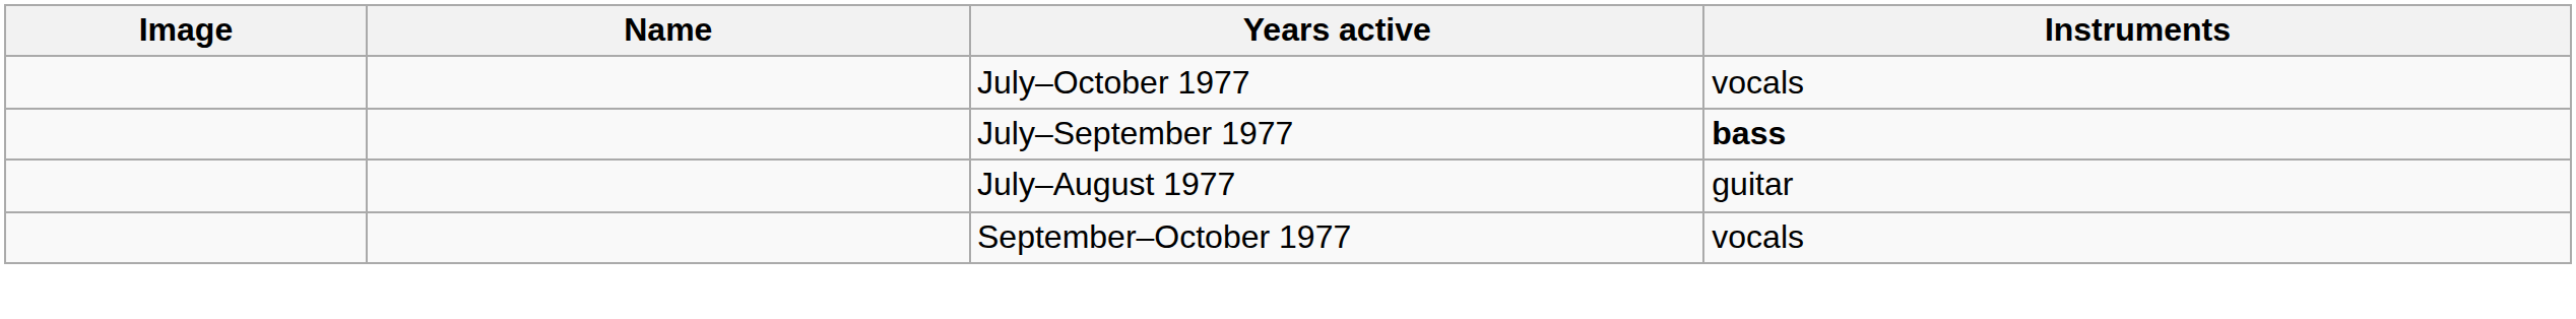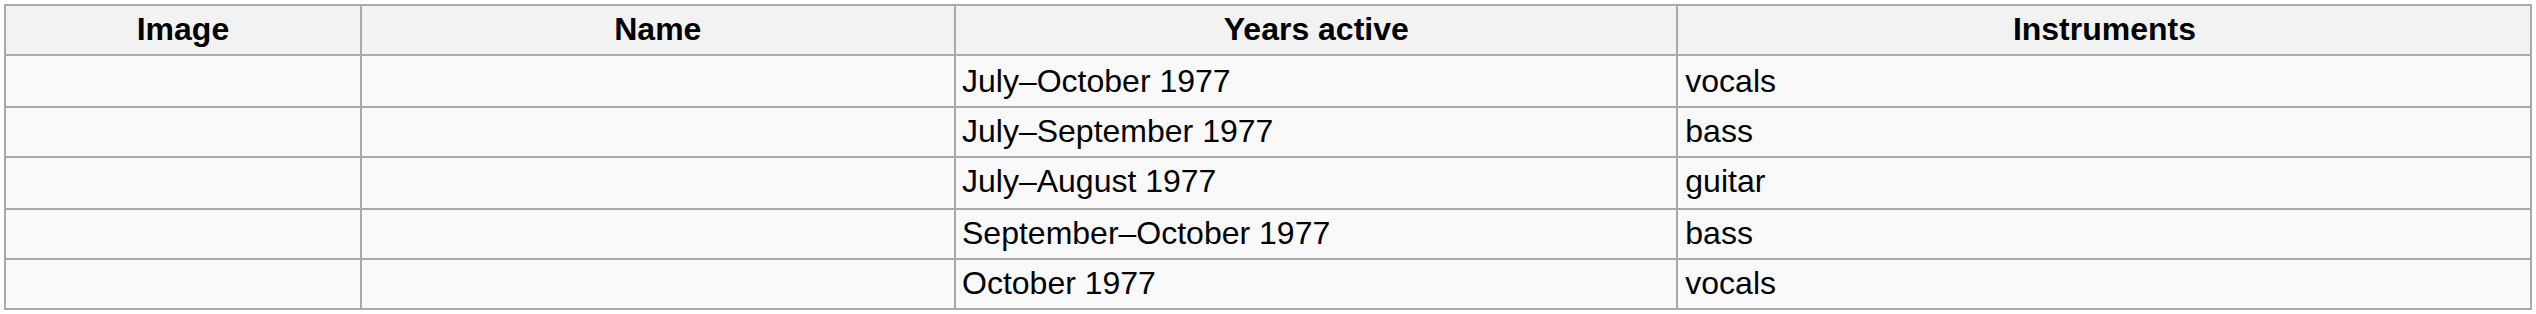July–September 1977 | Instruments: bold -> normal
September–October 1977 | Instruments: vocals -> bass
+ row: October 1977 | vocals
